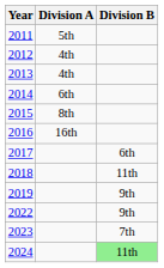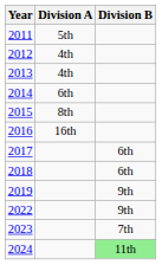2018 | Division B: 11th -> 6th
